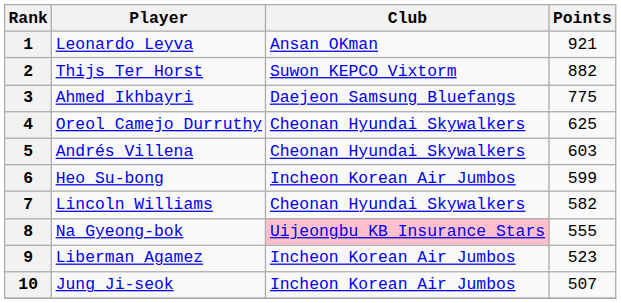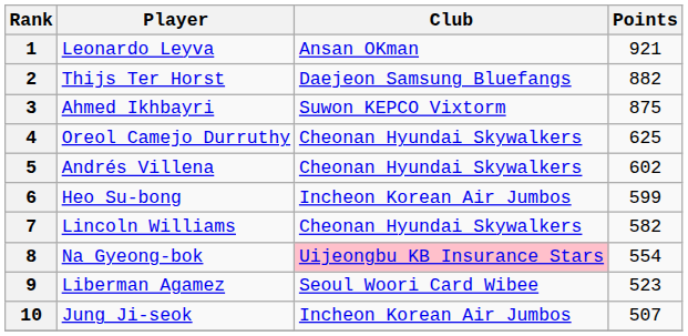2 | Club: Suwon KEPCO Vixtorm -> Daejeon Samsung Bluefangs
3 | Club: Daejeon Samsung Bluefangs -> Suwon KEPCO Vixtorm
3 | Points: 775 -> 875
5 | Points: 603 -> 602
8 | Points: 555 -> 554
9 | Club: Incheon Korean Air Jumbos -> Seoul Woori Card Wibee
